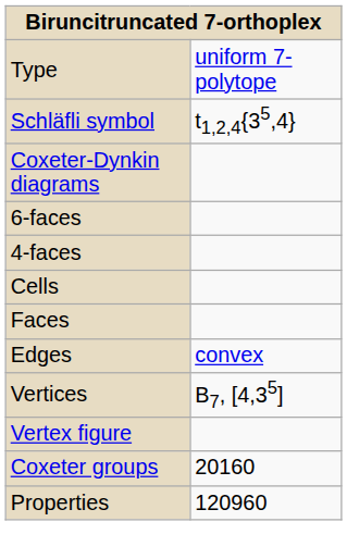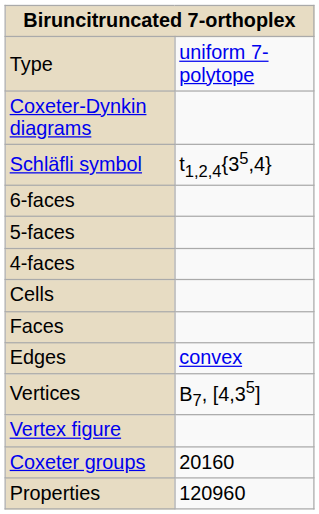rows swapped: Schläfli symbol <-> Coxeter-Dynkin diagrams
+ row: 5-faces
